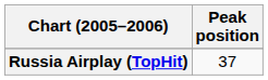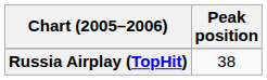Russia Airplay (TopHit) | Peak position: 37 -> 38
